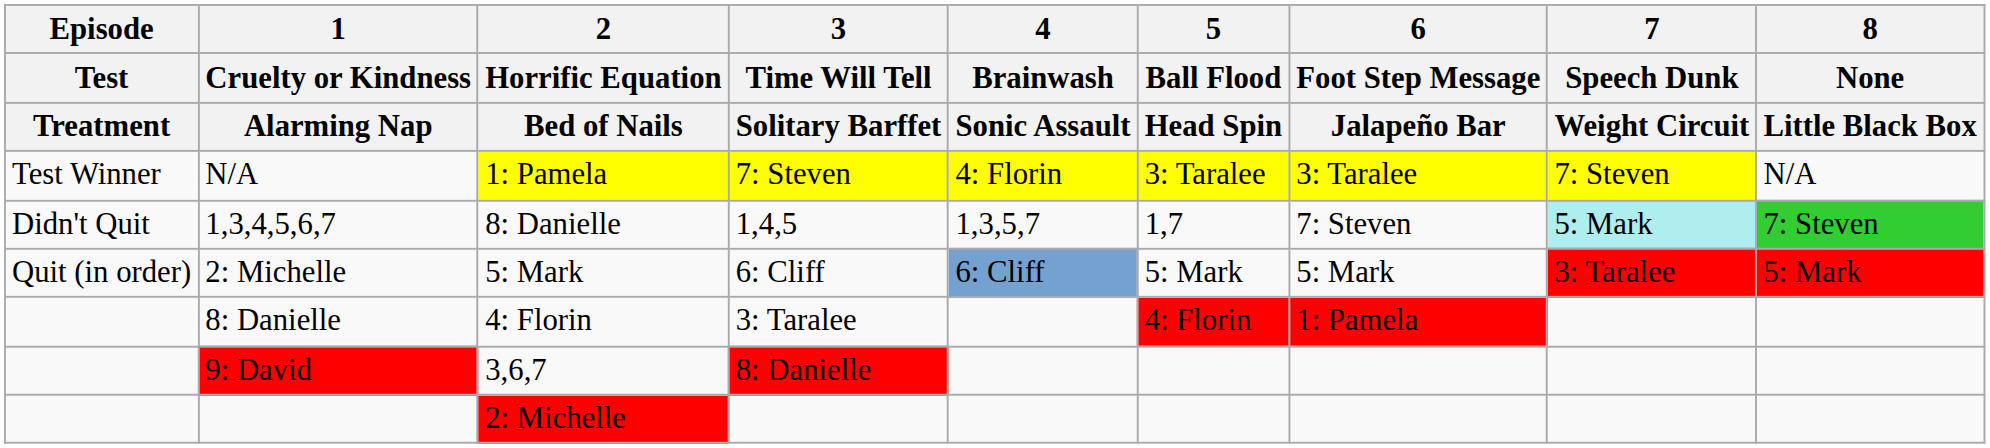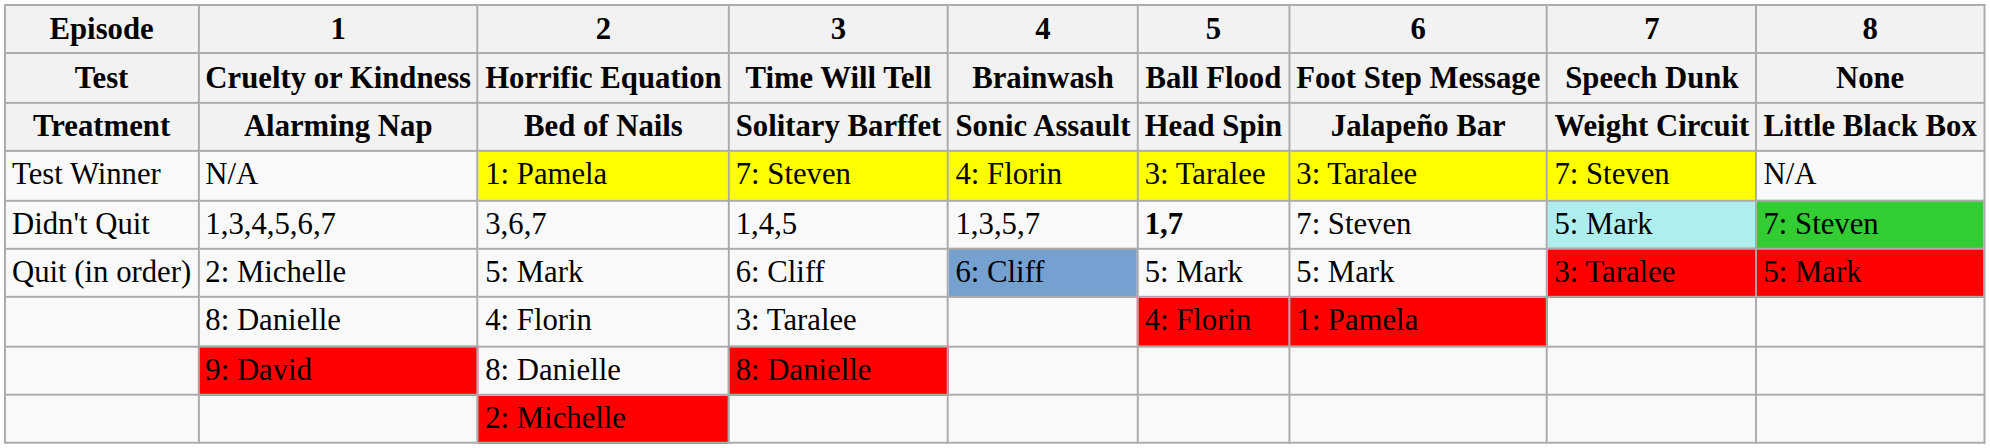1,3,4,5,6,7 | 2 / Horrific Equation / Bed of Nails: 8: Danielle -> 3,6,7
1,3,4,5,6,7 | 5 / Ball Flood / Head Spin: normal -> bold
9: David | 2 / Horrific Equation / Bed of Nails: 3,6,7 -> 8: Danielle
